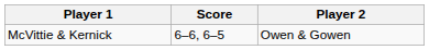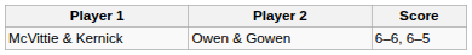columns swapped: Player 2 <-> Score
